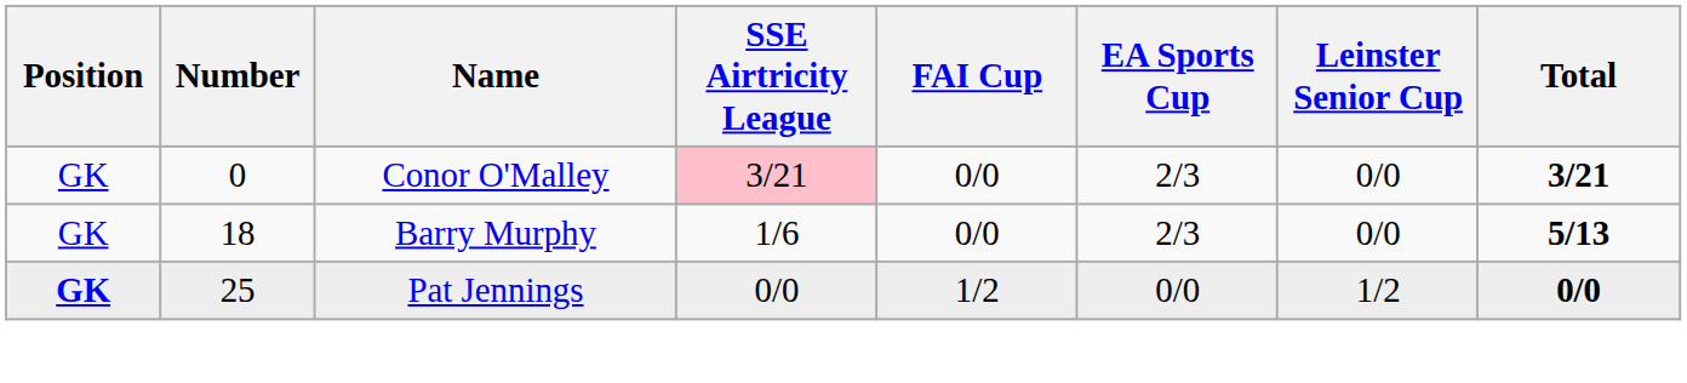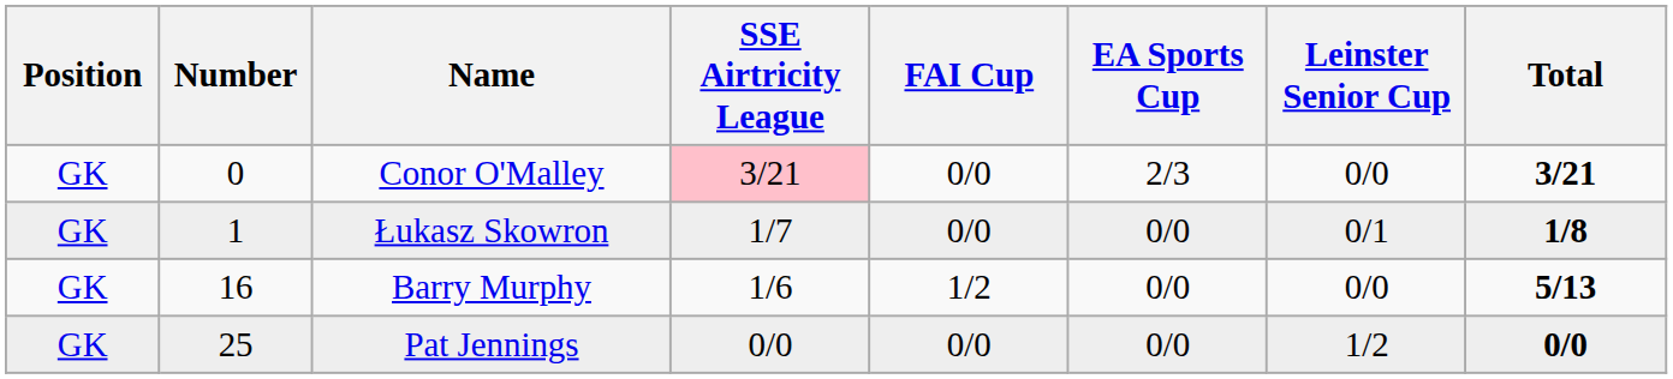+ row: GK | 1 | Łukasz Skowron | 1/7 | 0/0 | 0/0 | 0/1 | 1/8
Barry Murphy | Number: 18 -> 16
Barry Murphy | FAI Cup: 0/0 -> 1/2
Barry Murphy | EA Sports Cup: 2/3 -> 0/0
Pat Jennings | Position: bold -> normal
Pat Jennings | FAI Cup: 1/2 -> 0/0
